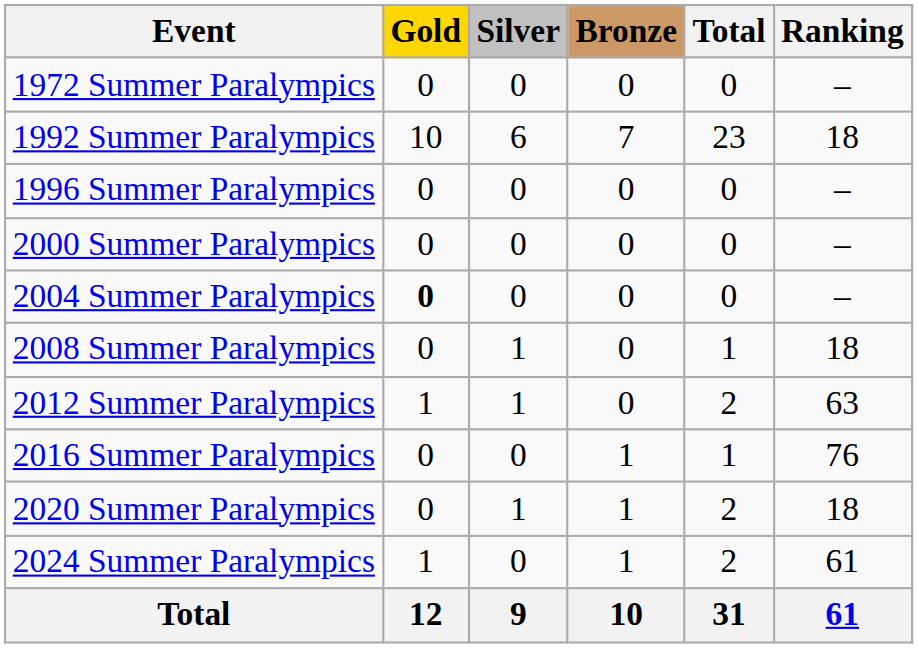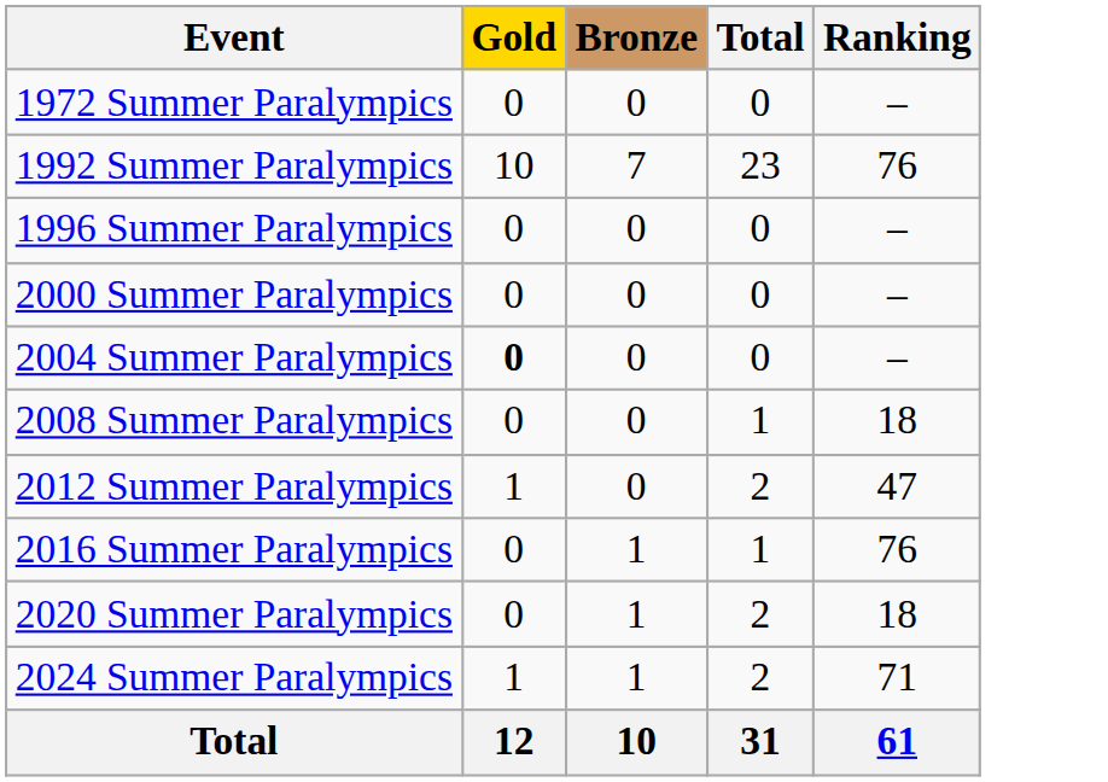- column: Silver | 0 | 6 | 0 | 0 | 0 | 1 | 1 | 0 | 1 | 0 | 9
1992 Summer Paralympics | Ranking: 18 -> 76
2012 Summer Paralympics | Ranking: 63 -> 47
2024 Summer Paralympics | Ranking: 61 -> 71
